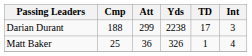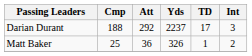Darian Durant | Att: 299 -> 292
Darian Durant | Yds: 2238 -> 2237
Matt Baker | Int: 4 -> 2
